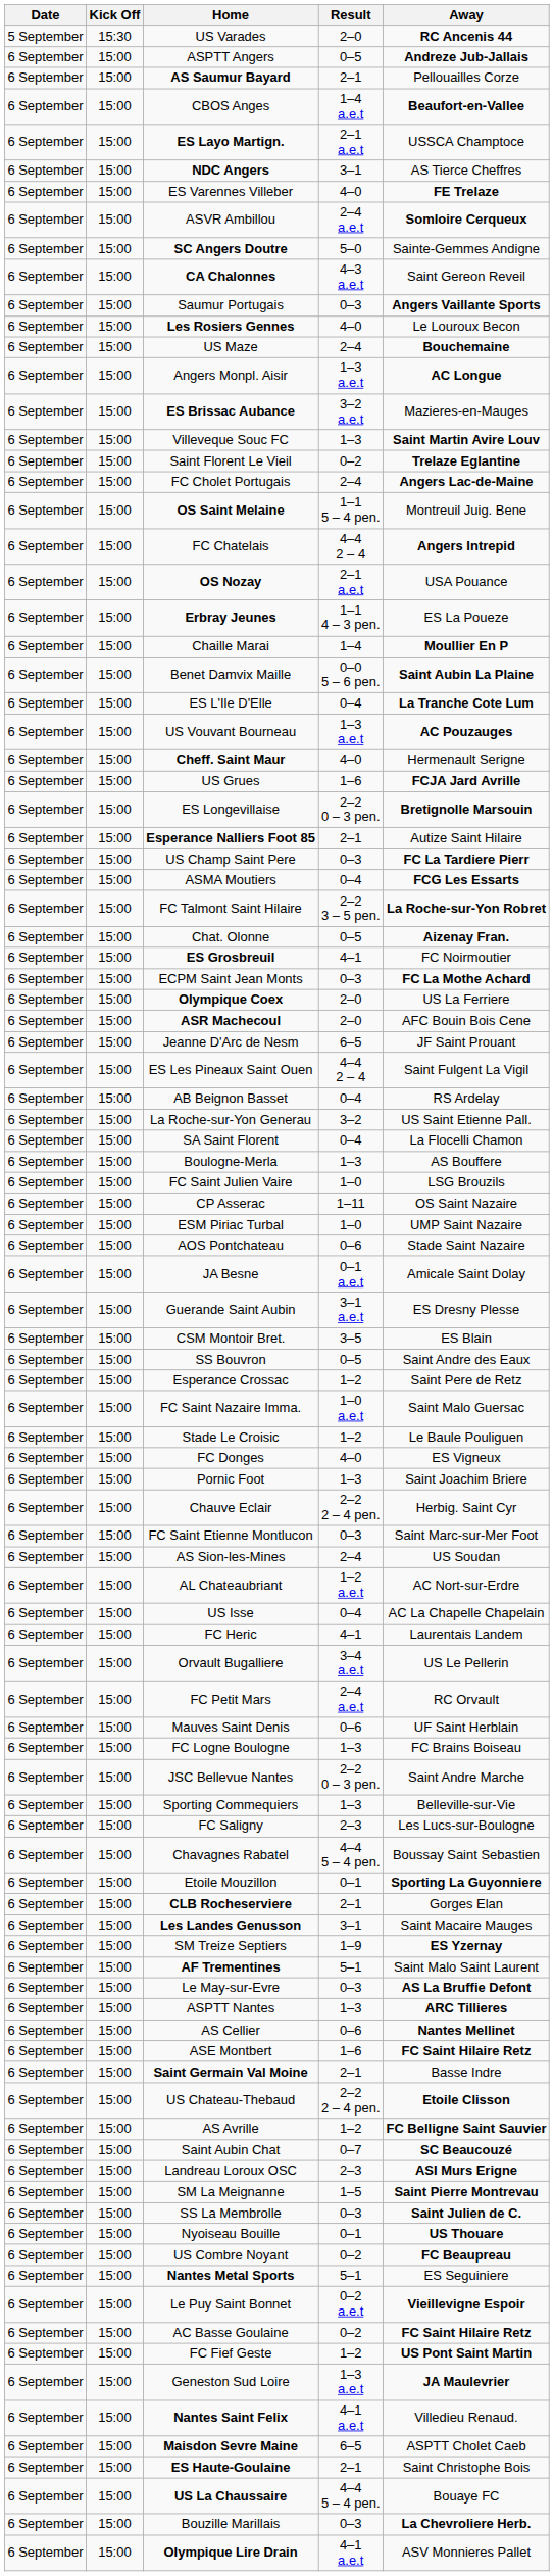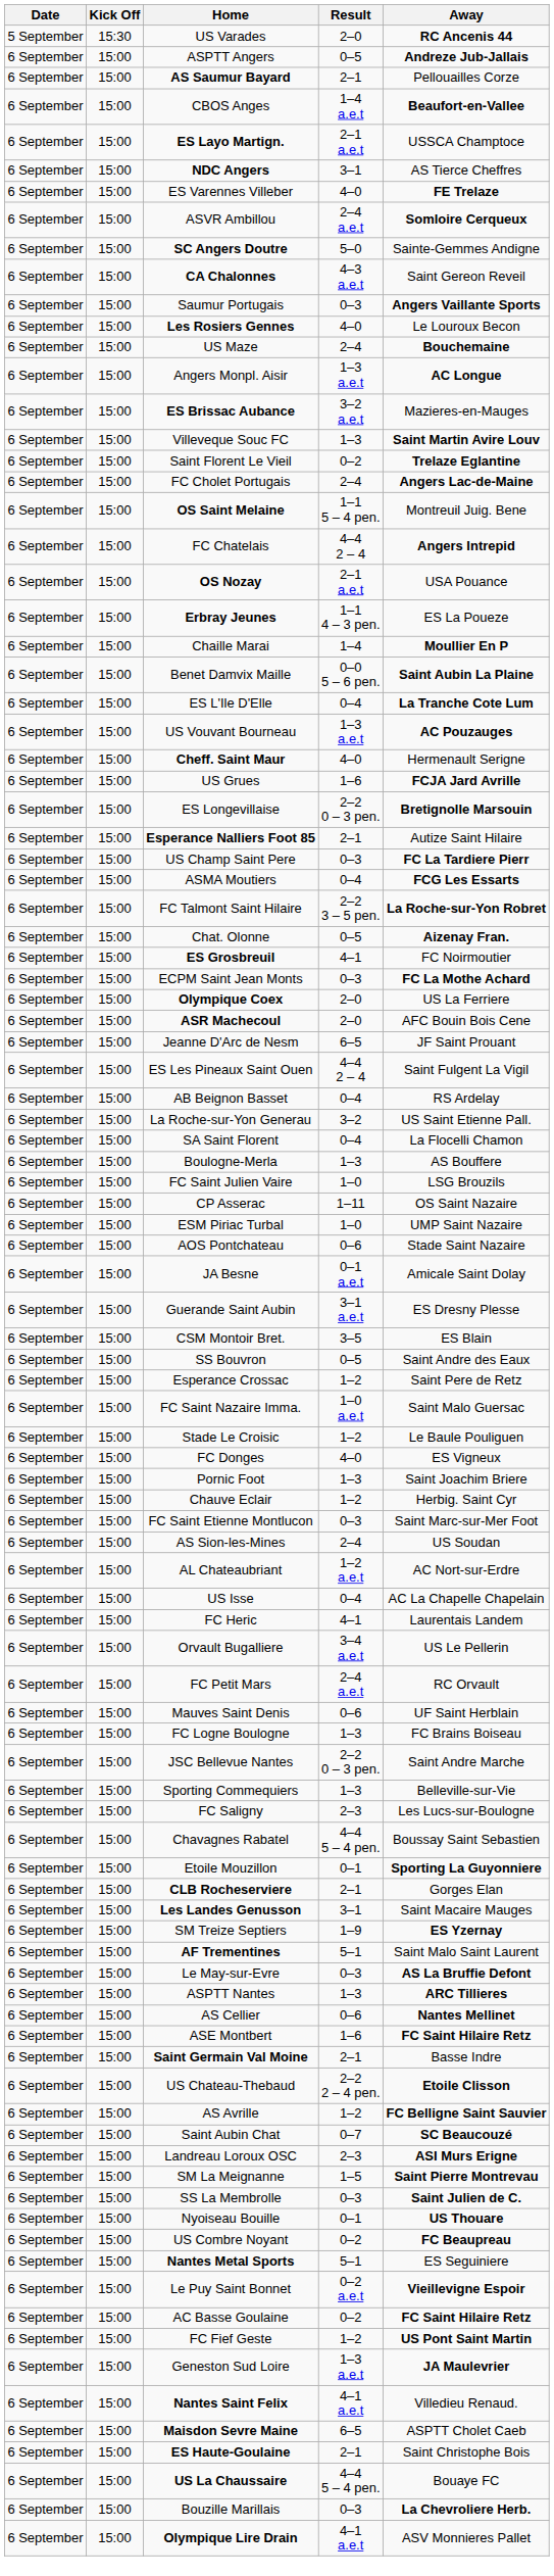Chauve Eclair | Result: 2–2 2 – 4 pen. -> 1–2
